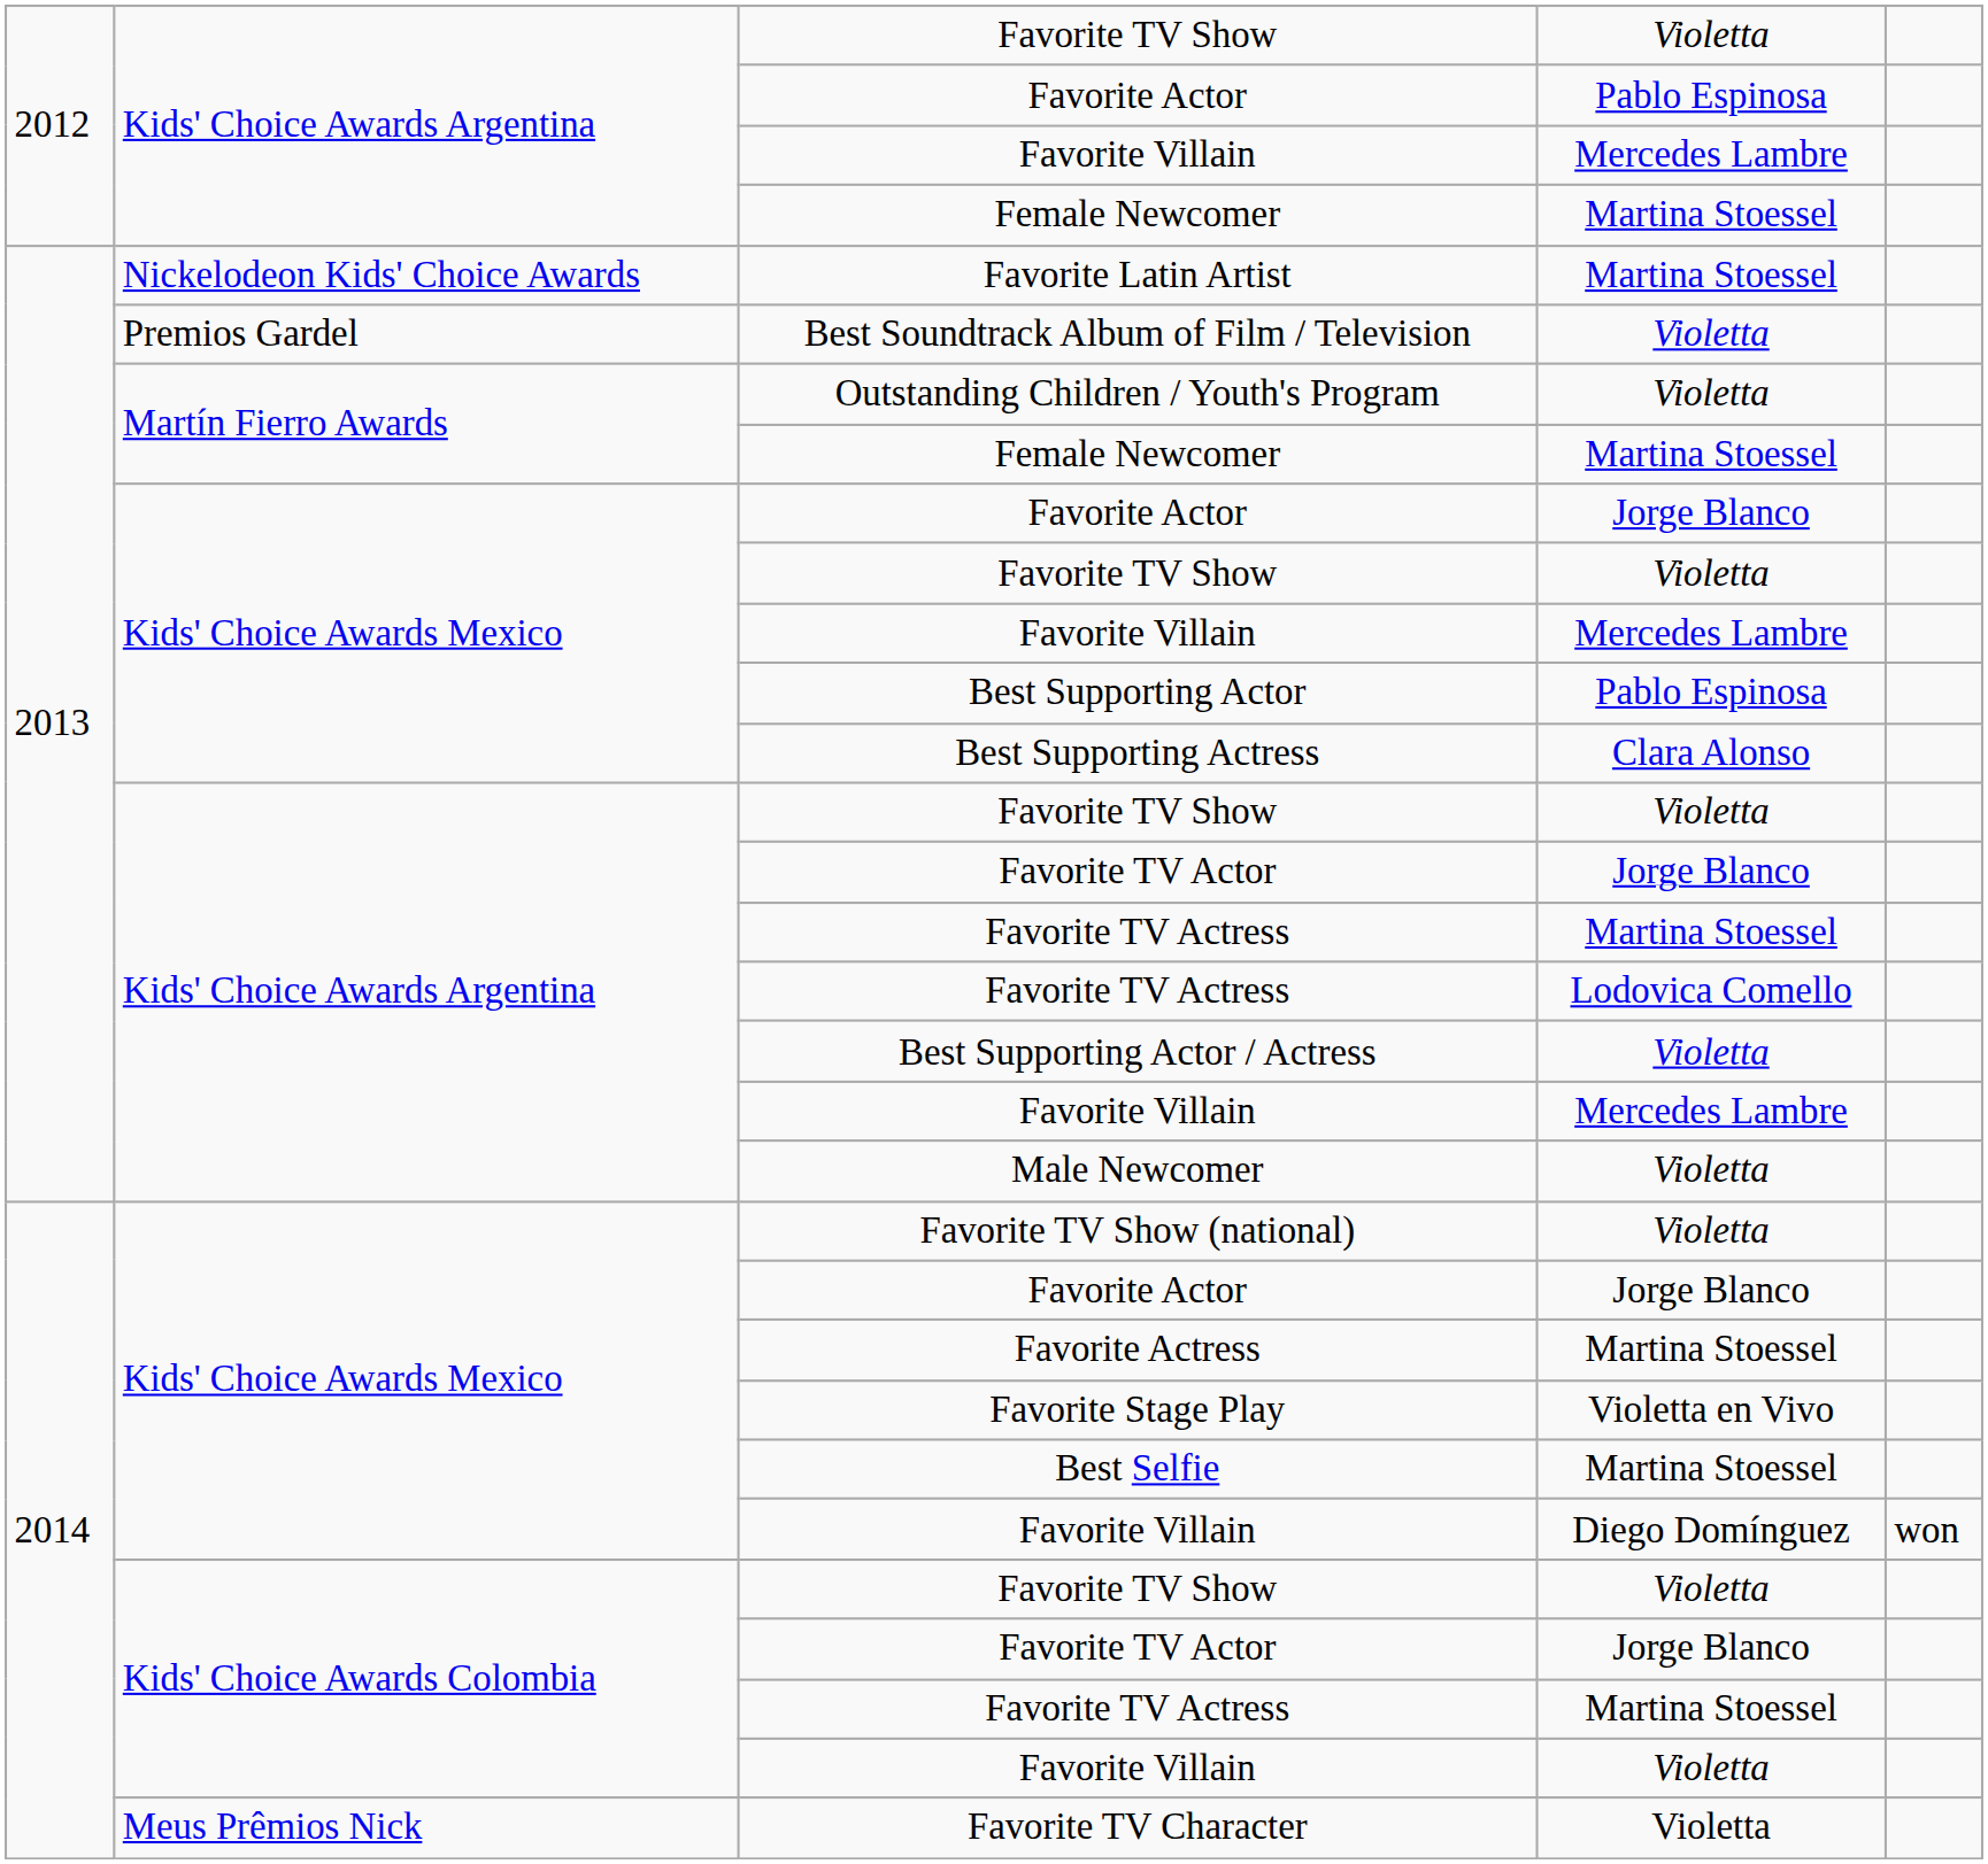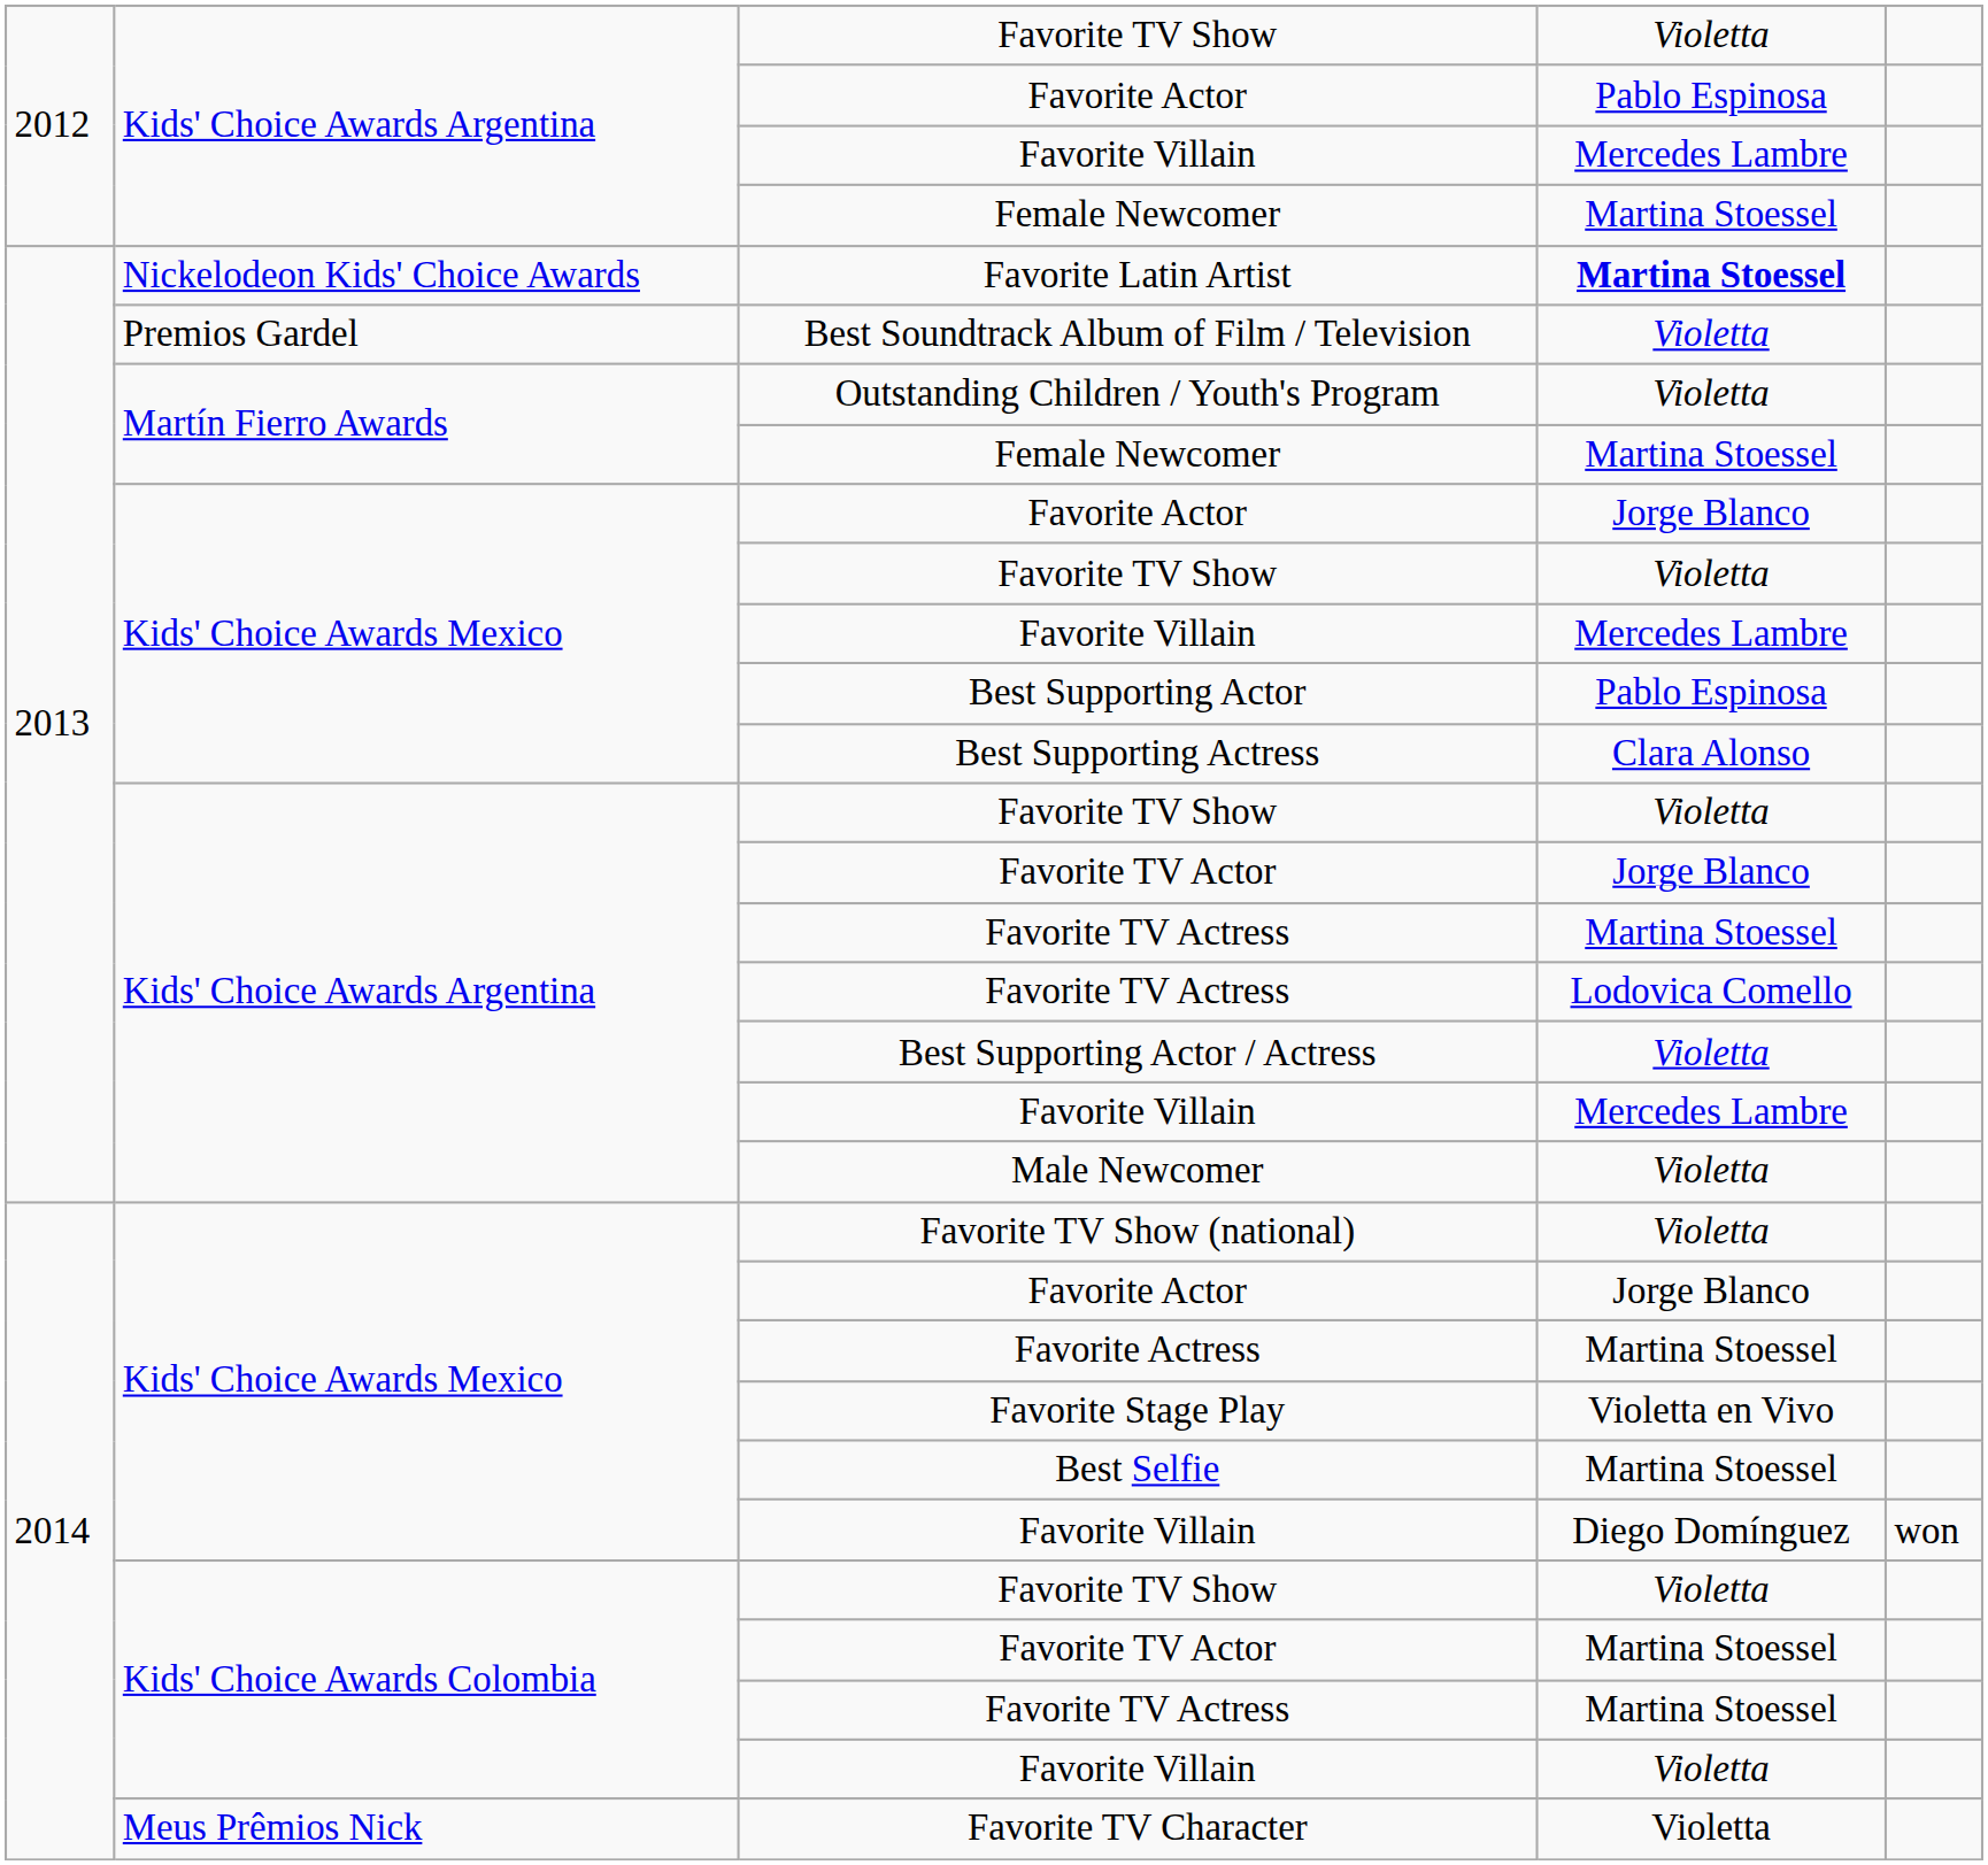Favorite Latin Artist | column 4: normal -> bold
Kids' Choice Awards Colombia / Favorite TV Actor | column 4: Jorge Blanco -> Martina Stoessel
